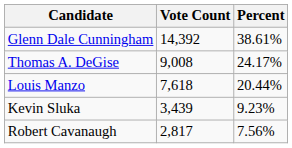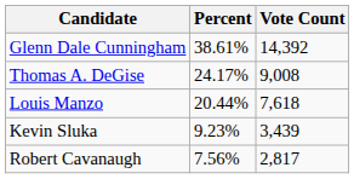columns swapped: Vote Count <-> Percent
